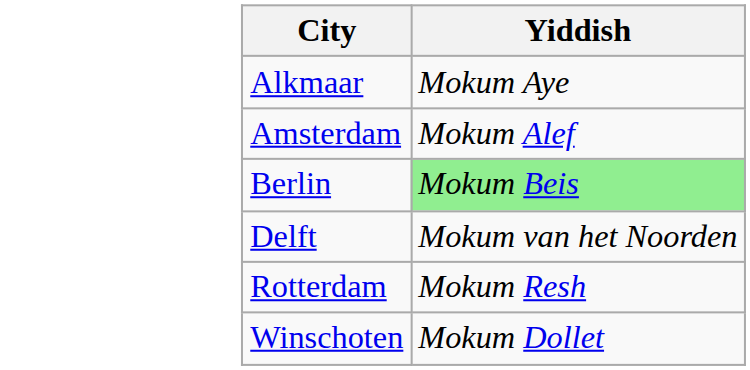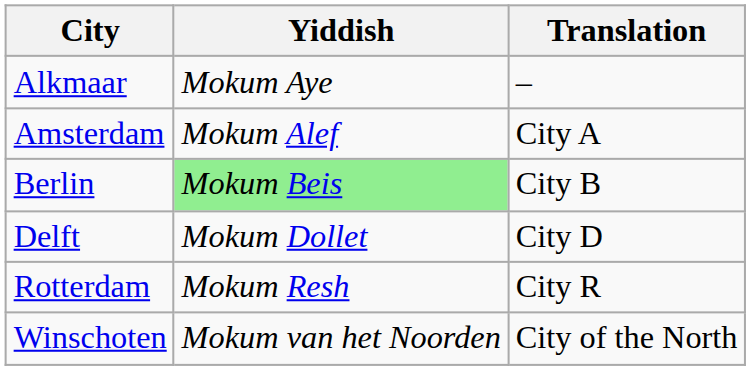+ column: Translation | – | City A | City B | City D | City R | City of the North
Delft | Yiddish: Mokum van het Noorden -> Mokum Dollet
Winschoten | Yiddish: Mokum Dollet -> Mokum van het Noorden
